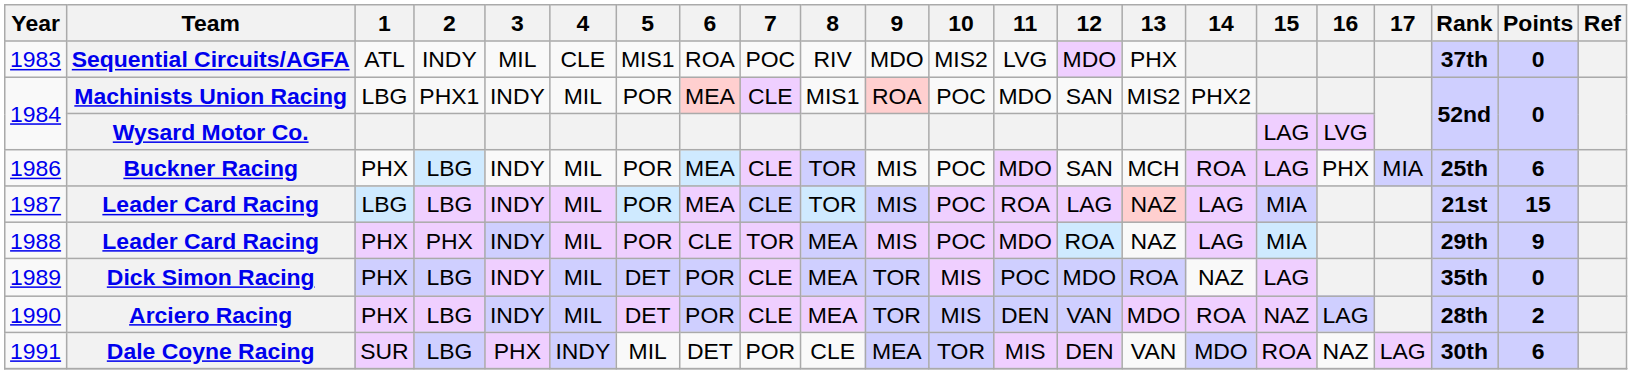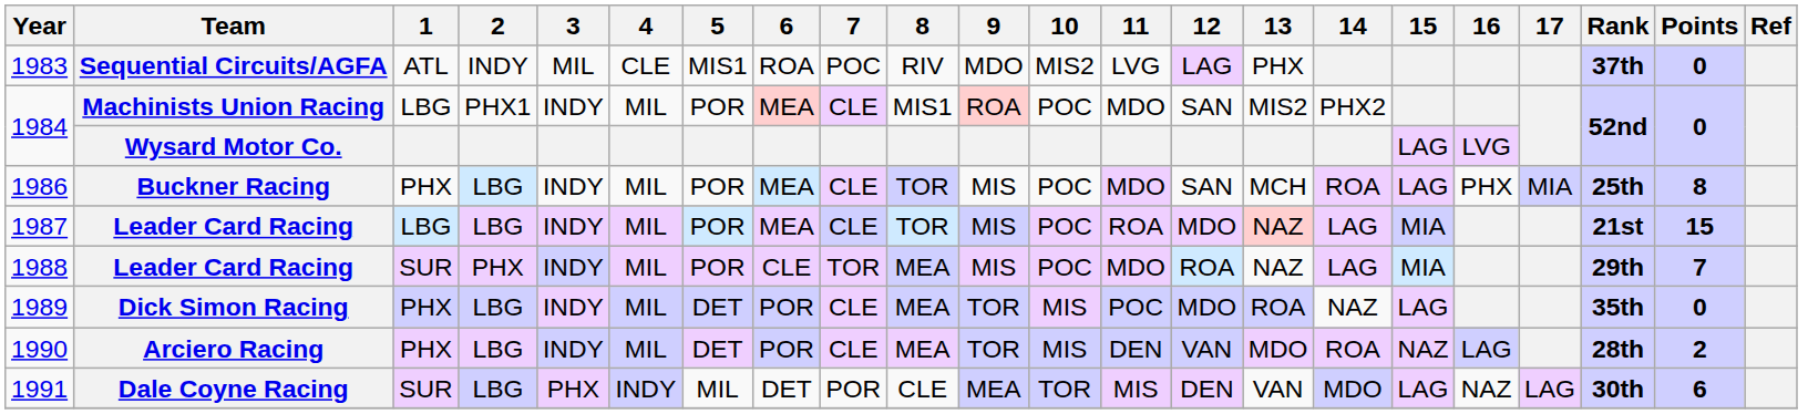1983 | 12: MDO -> LAG
1986 | Points: 6 -> 8
1987 | 12: LAG -> MDO
1988 | 1: PHX -> SUR
1988 | Points: 9 -> 7
1991 | 15: ROA -> LAG
